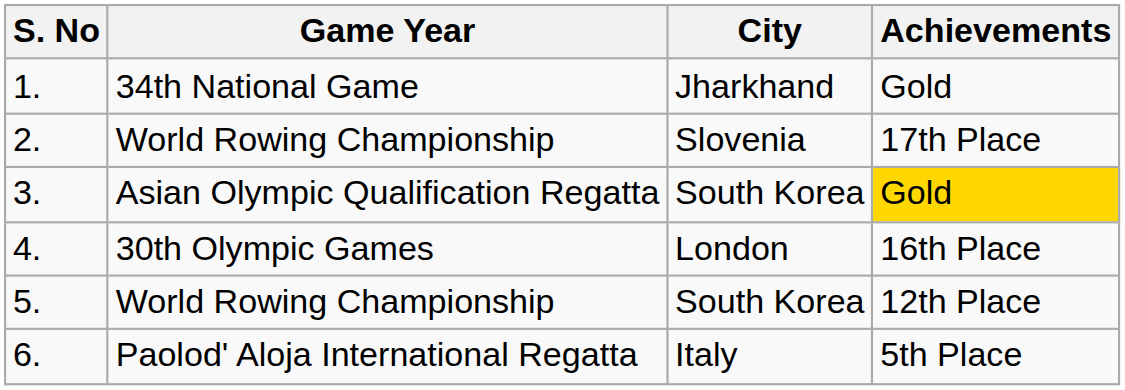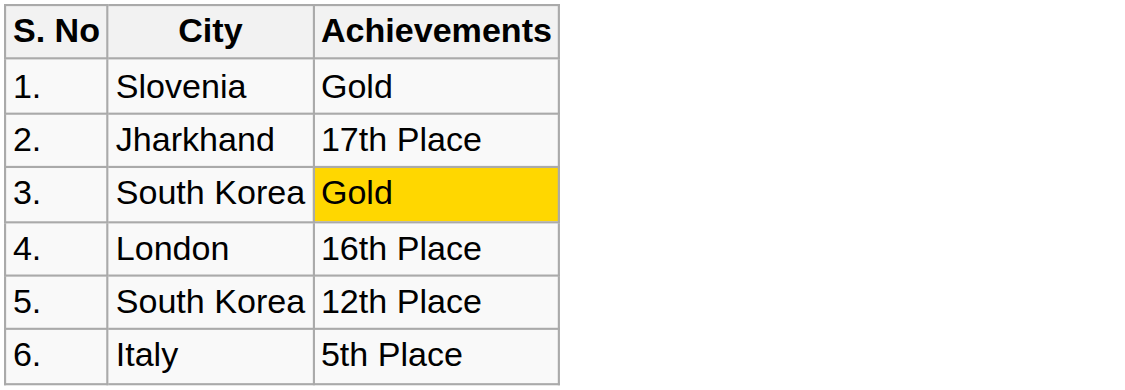- column: Game Year | 34th National Game | World Rowing Championship | Asian Olympic Qualification Regatta | 30th Olympic Games | World Rowing Championship | Paolod' Aloja International Regatta
1. | City: Jharkhand -> Slovenia
2. | City: Slovenia -> Jharkhand
